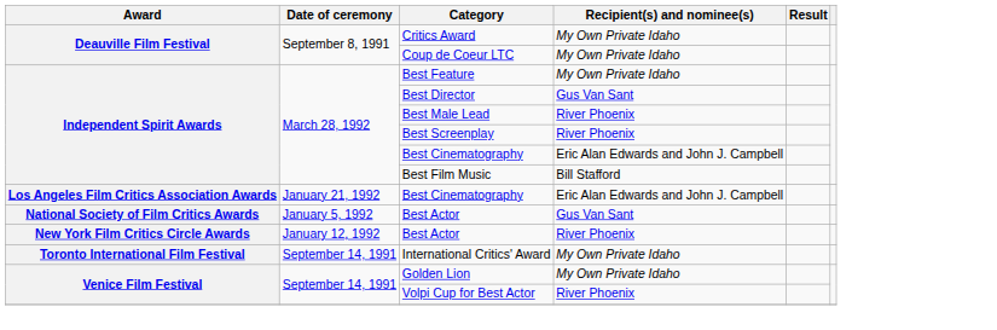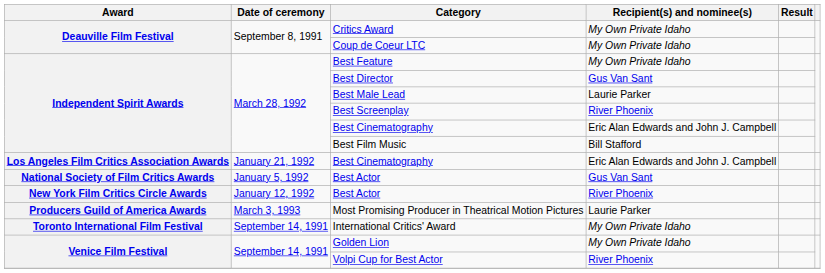Best Male Lead | Recipient(s) and nominee(s): River Phoenix -> Laurie Parker
+ row: Producers Guild of America Awards | March 3, 1993 | Most Promising Producer in Theatrical Motion Pictures | Laurie Parker
